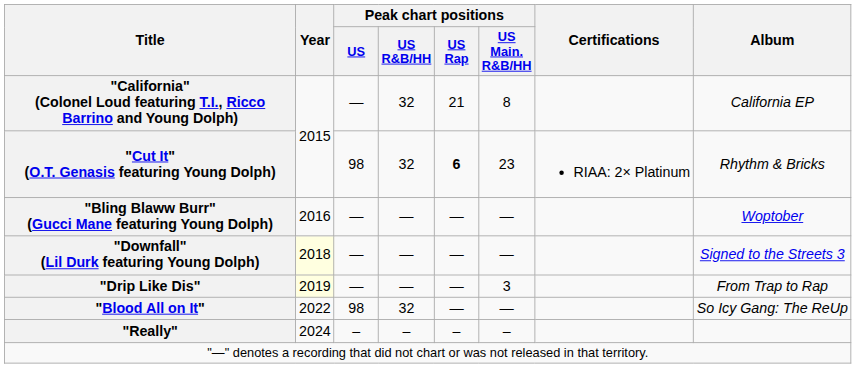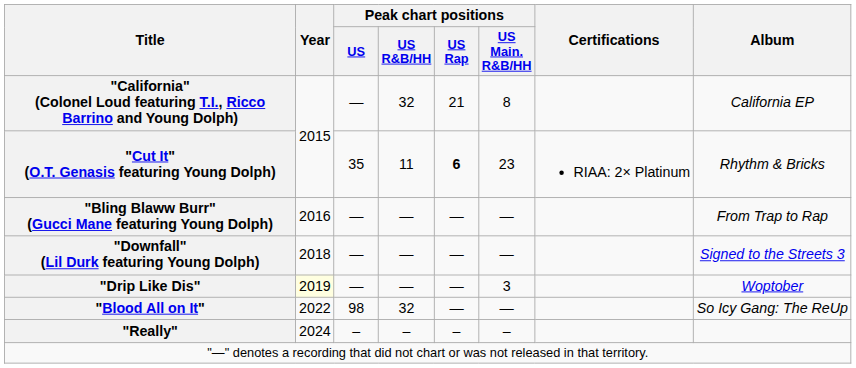"Cut It" (O.T. Genasis featuring Young Dolph) | Peak chart positions / US: 98 -> 35
"Cut It" (O.T. Genasis featuring Young Dolph) | Peak chart positions / US R&B/HH: 32 -> 11
"Bling Blaww Burr" (Gucci Mane featuring Young Dolph) | Album: Woptober -> From Trap to Rap
"Downfall" (Lil Durk featuring Young Dolph) | Year: lightyellow background -> no background
"Drip Like Dis" | Album: From Trap to Rap -> Woptober
